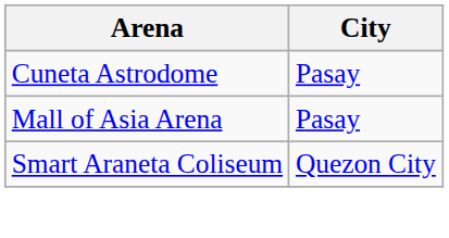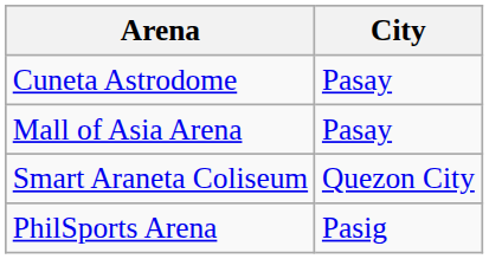+ row: PhilSports Arena | Pasig
